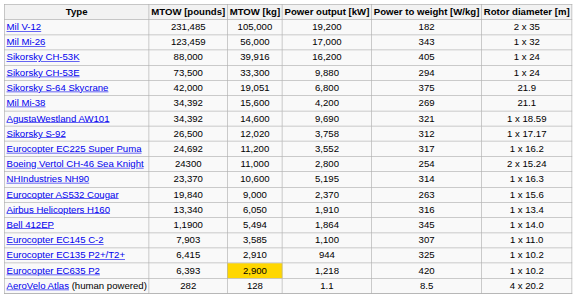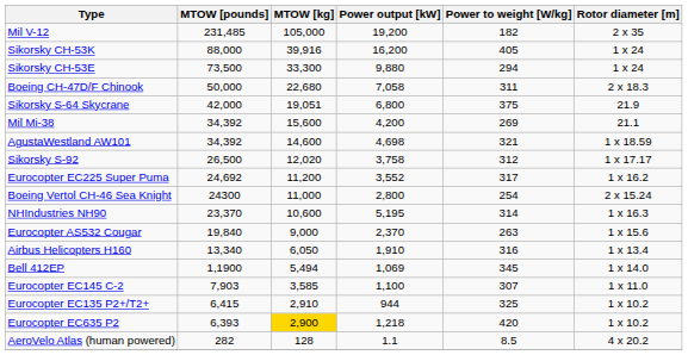- row: Mil Mi-26 | 123,459 | 56,000 | 17,000 | 343 | 1 x 32
+ row: Boeing CH-47D/F Chinook | 50,000 | 22,680 | 7,058 | 311 | 2 x 18.3
AgustaWestland AW101 | Power output [kW]: 9,690 -> 4,698
Bell 412EP | Power output [kW]: 1,864 -> 1,069
